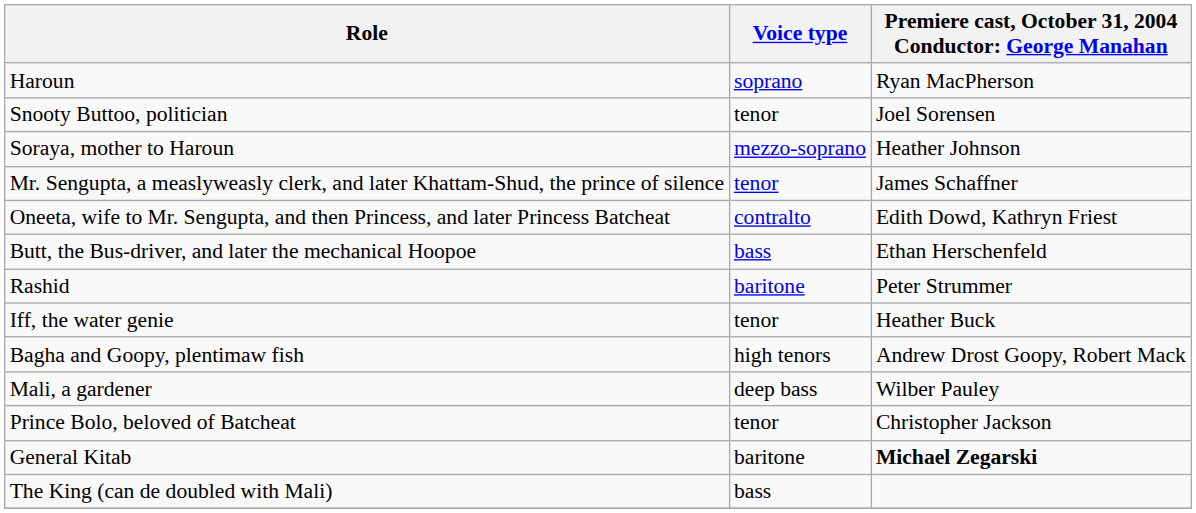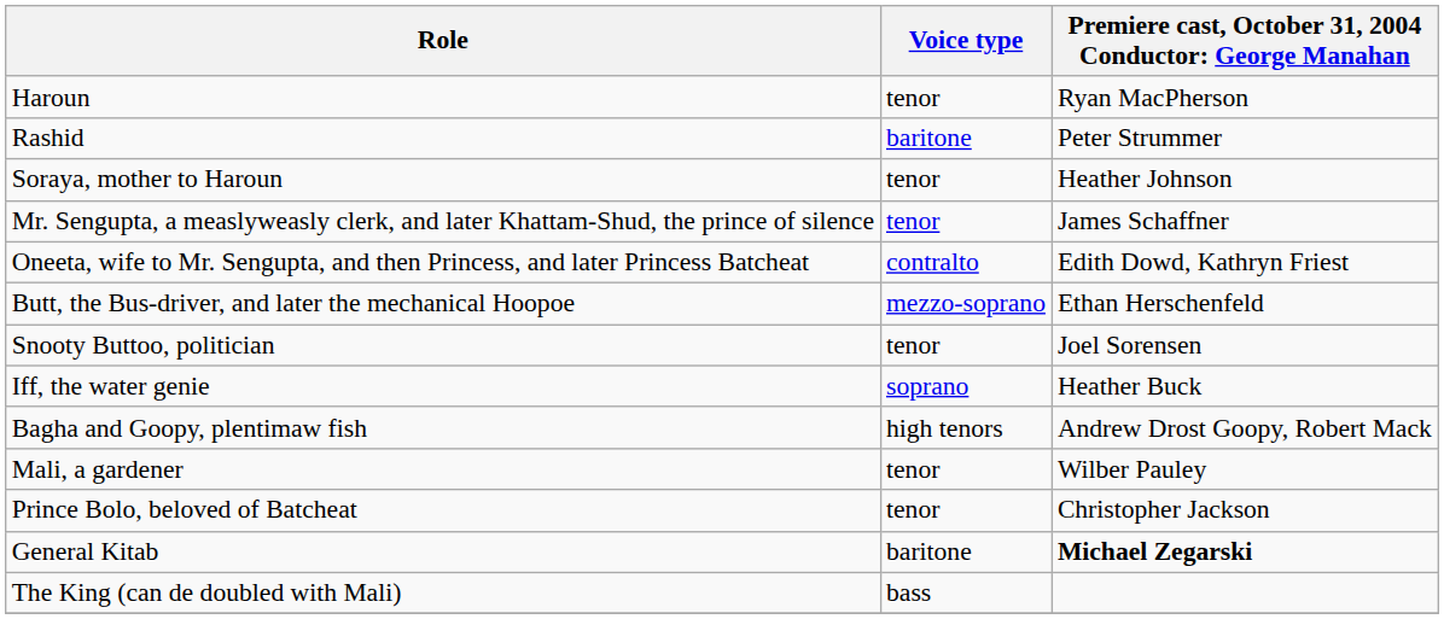Haroun | Voice type: soprano -> tenor
rows swapped: Rashid <-> Snooty Buttoo, politician
Soraya, mother to Haroun | Voice type: mezzo-soprano -> tenor
Butt, the Bus-driver, and later the mechanical Hoopoe | Voice type: bass -> mezzo-soprano
Iff, the water genie | Voice type: tenor -> soprano
Mali, a gardener | Voice type: deep bass -> tenor
